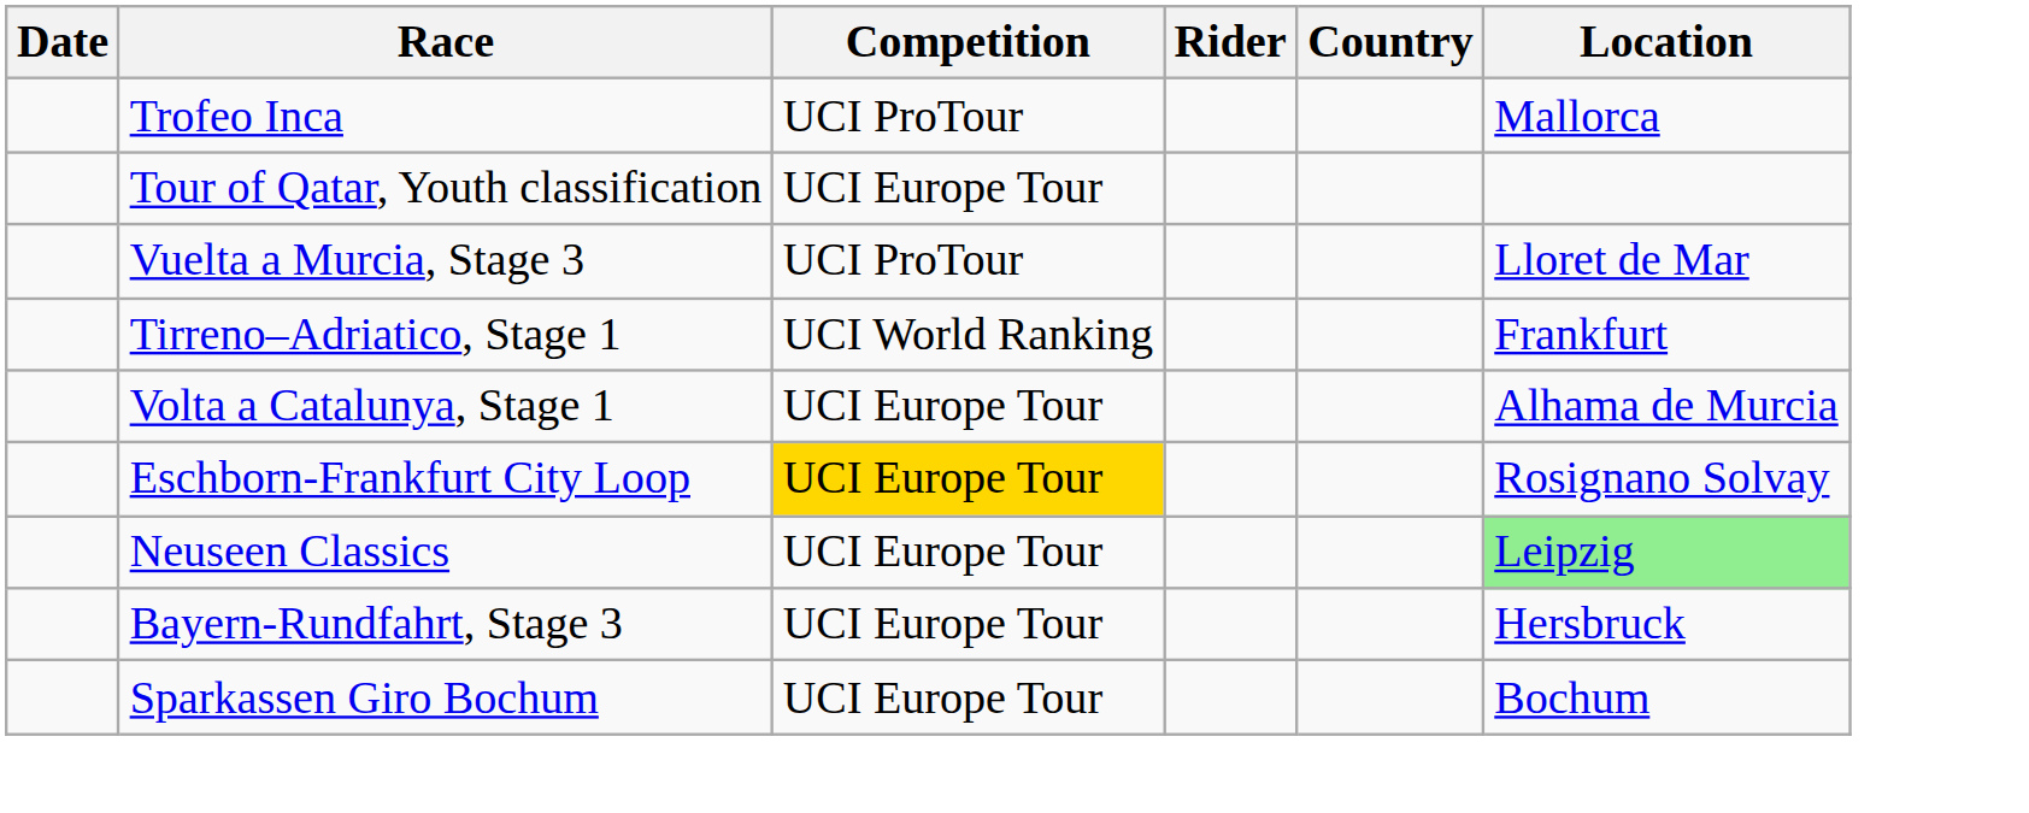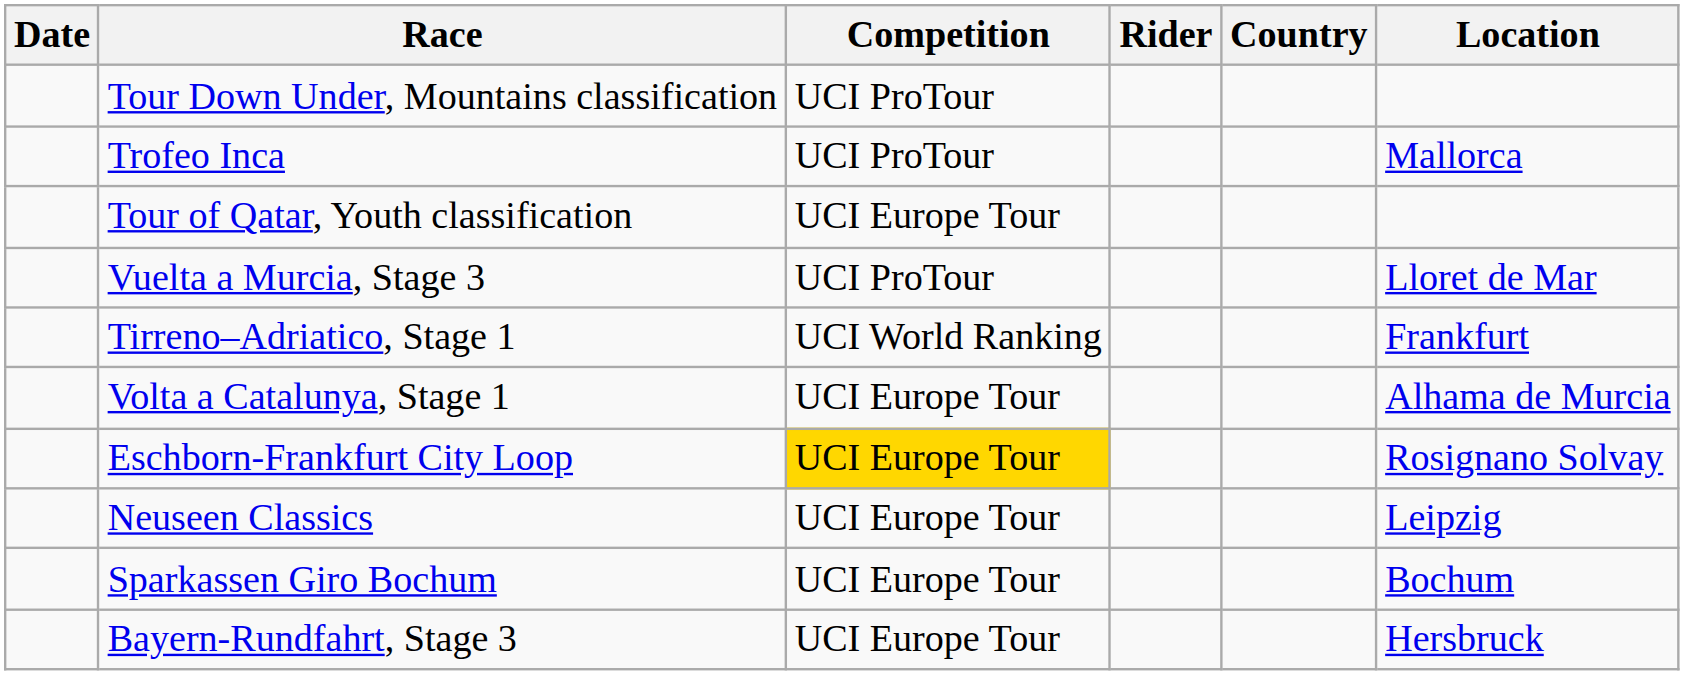+ row: Tour Down Under, Mountains classification | UCI ProTour
Neuseen Classics | Location: lightgreen background -> no background
rows swapped: Bayern-Rundfahrt, Stage 3 <-> Sparkassen Giro Bochum
